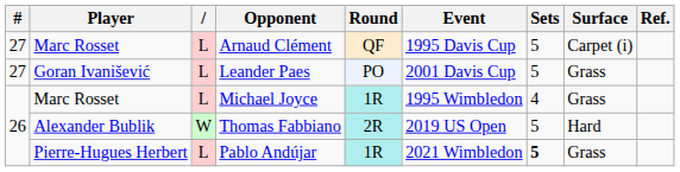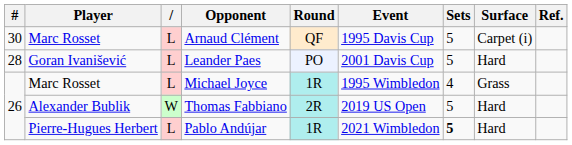Arnaud Clément | #: 27 -> 30
Leander Paes | #: 27 -> 28
Leander Paes | Surface: Grass -> Hard
Pablo Andújar | Surface: Grass -> Hard
